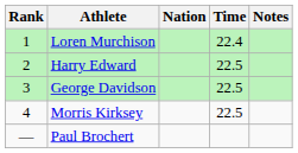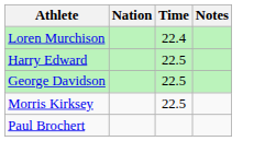- column: Rank | 1 | 2 | 3 | 4 | —
